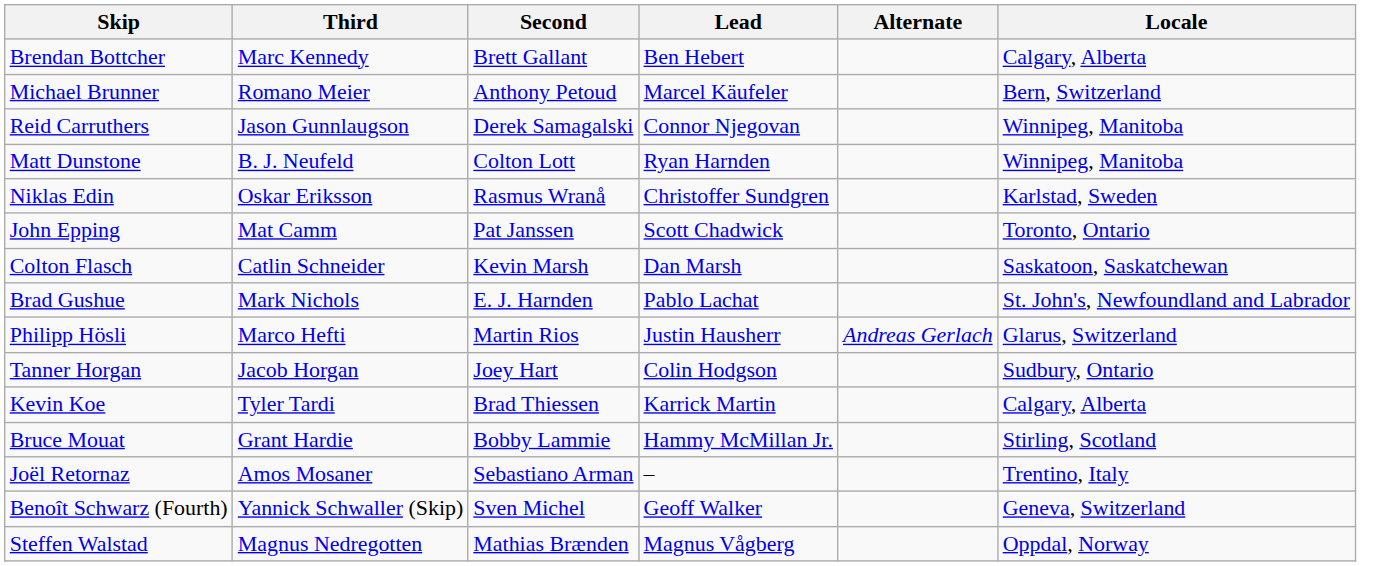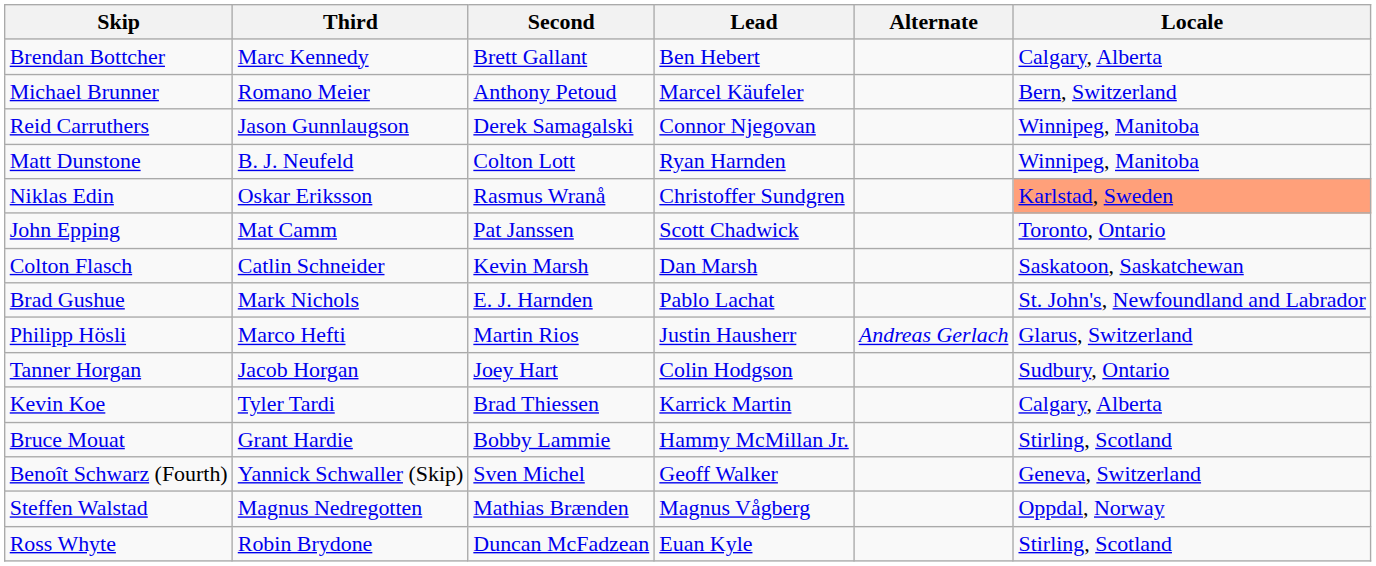Niklas Edin | Locale: no background -> lightsalmon background
- row: Joël Retornaz | Amos Mosaner | Sebastiano Arman | – | Trentino, Italy
+ row: Ross Whyte | Robin Brydone | Duncan McFadzean | Euan Kyle | Stirling, Scotland
